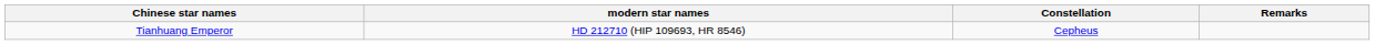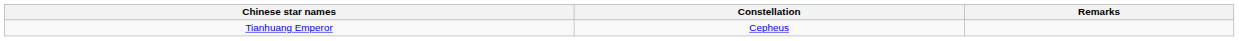- column: modern star names | HD 212710 (HIP 109693, HR 8546)
